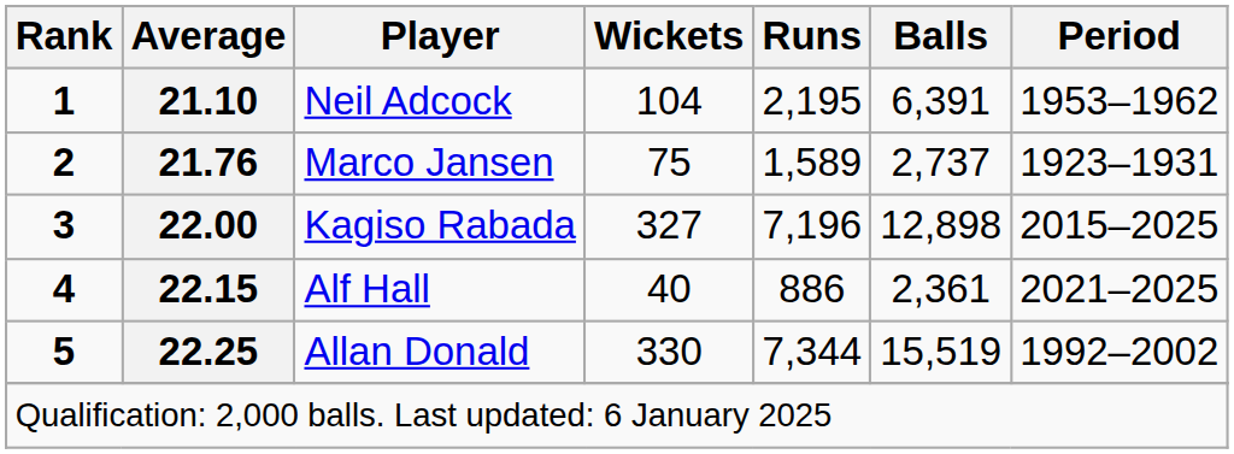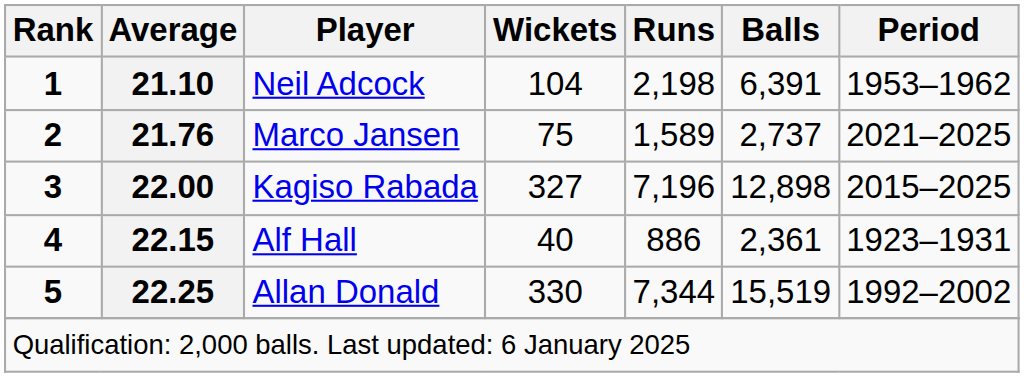Neil Adcock | Runs: 2,195 -> 2,198
Marco Jansen | Period: 1923–1931 -> 2021–2025
Alf Hall | Period: 2021–2025 -> 1923–1931
